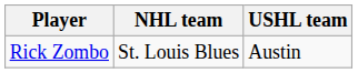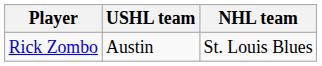columns swapped: USHL team <-> NHL team
